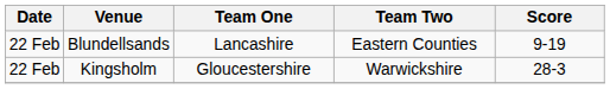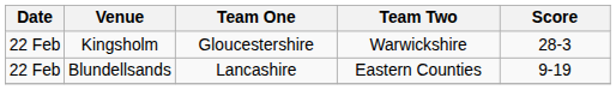rows swapped: Blundellsands <-> Kingsholm
